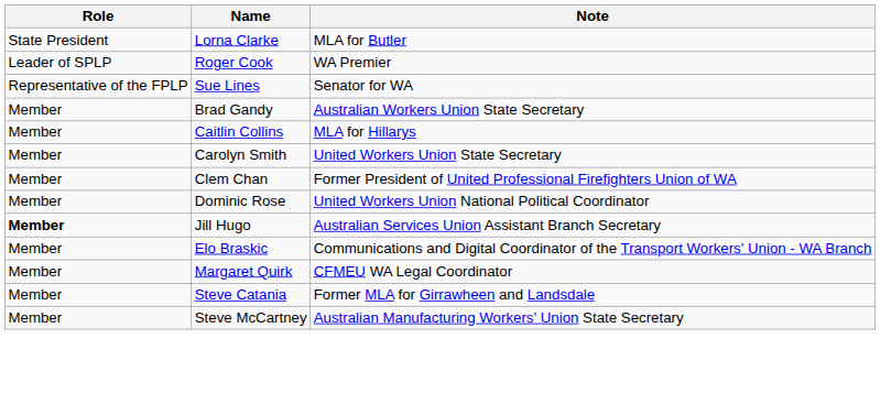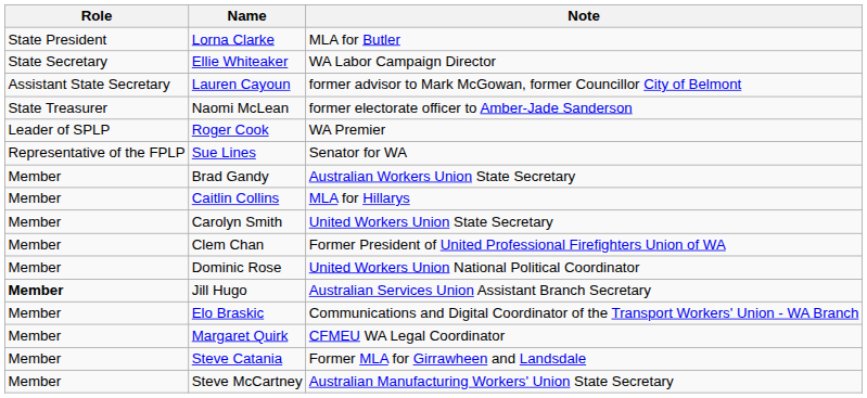+ row: State Secretary | Ellie Whiteaker | WA Labor Campaign Director
+ row: Assistant State Secretary | Lauren Cayoun | former advisor to Mark McGowan, former Councillor City of Belmont
+ row: State Treasurer | Naomi McLean | former electorate officer to Amber-Jade Sanderson
